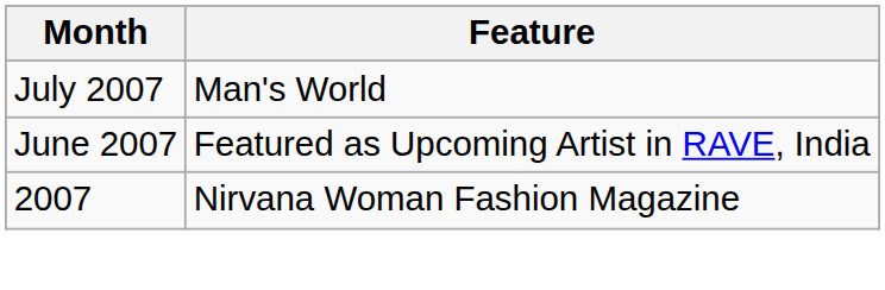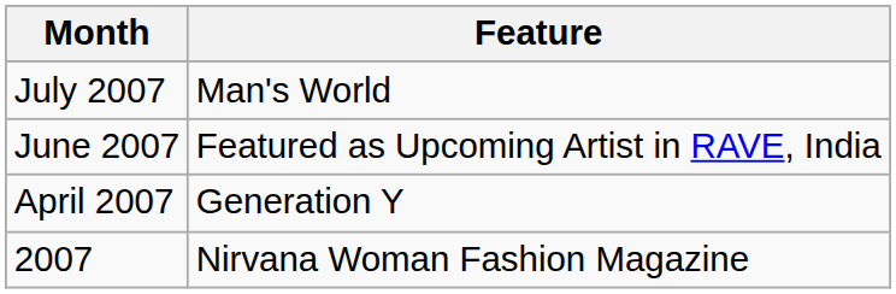+ row: April 2007 | Generation Y
